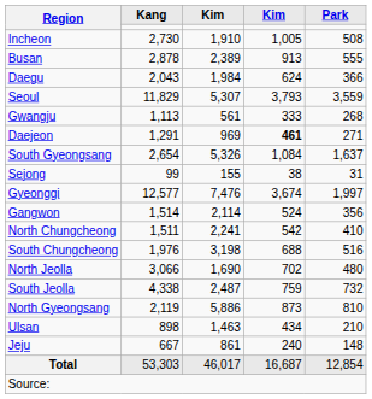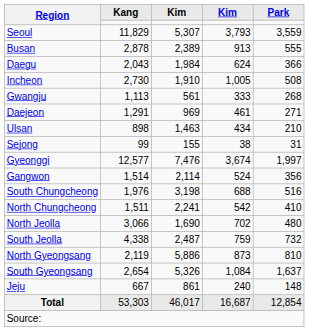rows swapped: Seoul <-> Incheon
Daejeon | column 4: bold -> normal
rows swapped: Ulsan <-> South Gyeongsang
rows swapped: North Chungcheong <-> South Chungcheong
